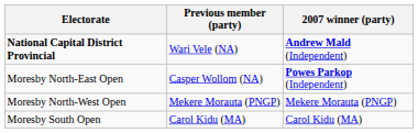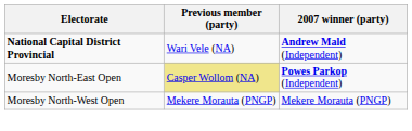Moresby North-East Open | Previous member (party): no background -> khaki background
- row: Moresby South Open | Carol Kidu (MA) | Carol Kidu (MA)
